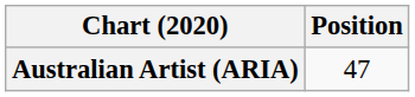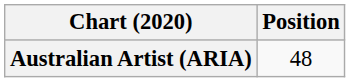Australian Artist (ARIA) | Position: 47 -> 48
